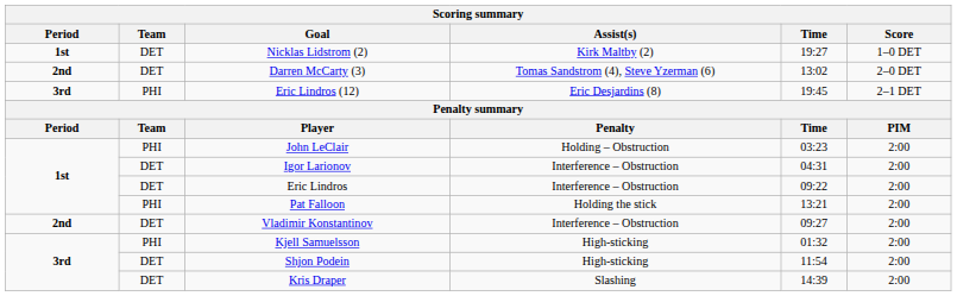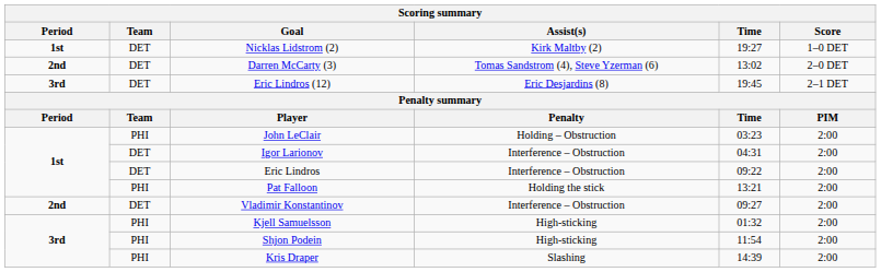Eric Lindros (12) | Team: PHI -> DET
Shjon Podein | Team: DET -> PHI
Kris Draper | Team: DET -> PHI
